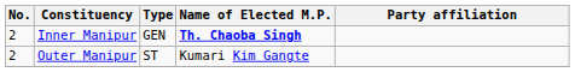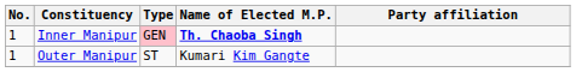Inner Manipur | No.: 2 -> 1
Inner Manipur | Type: no background -> pink background
Outer Manipur | No.: 2 -> 1
